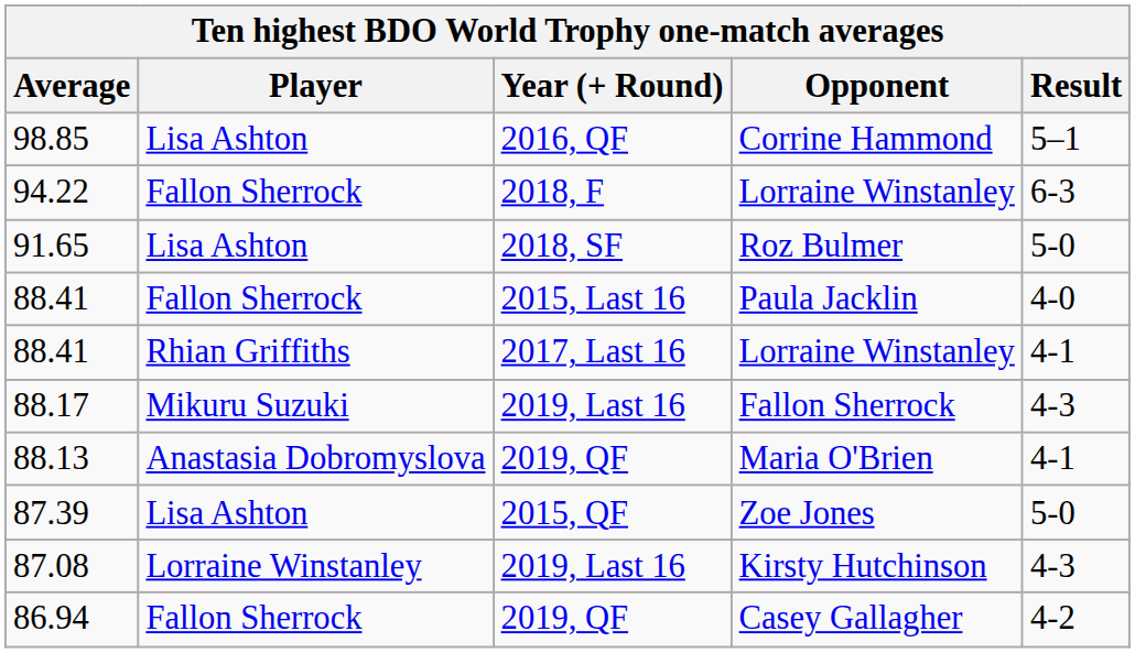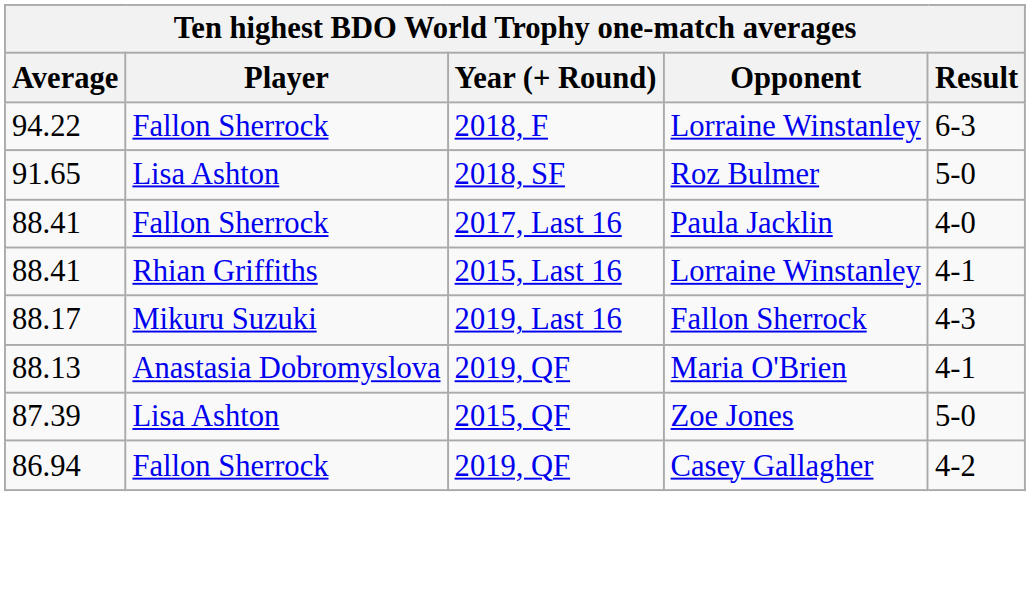- row: 98.85 | Lisa Ashton | 2016, QF | Corrine Hammond | 5–1
Paula Jacklin | Year (+ Round): 2015, Last 16 -> 2017, Last 16
88.41 / Lorraine Winstanley | Year (+ Round): 2017, Last 16 -> 2015, Last 16
- row: 87.08 | Lorraine Winstanley | 2019, Last 16 | Kirsty Hutchinson | 4-3
